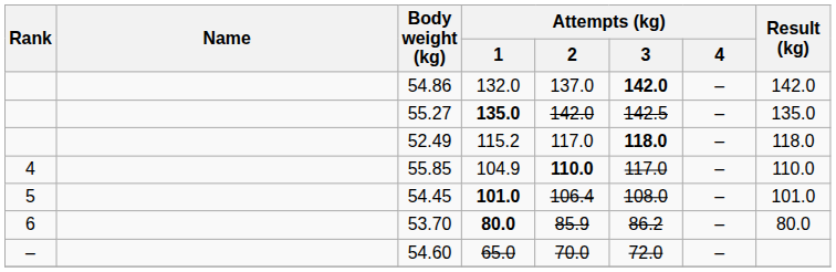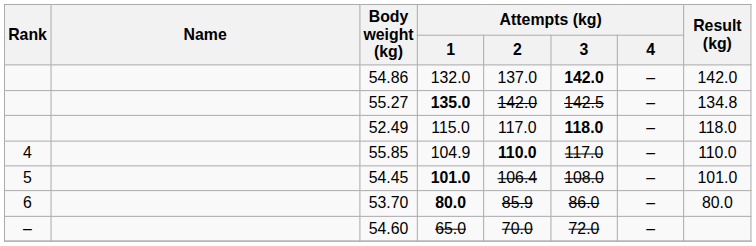55.27 | Result (kg): 135.0 -> 134.8
52.49 | Attempts (kg) / 1: 115.2 -> 115.0
53.70 | Attempts (kg) / 3: 86.2 -> 86.0
